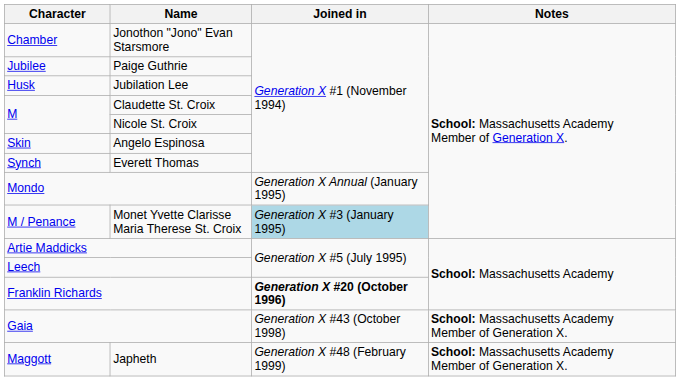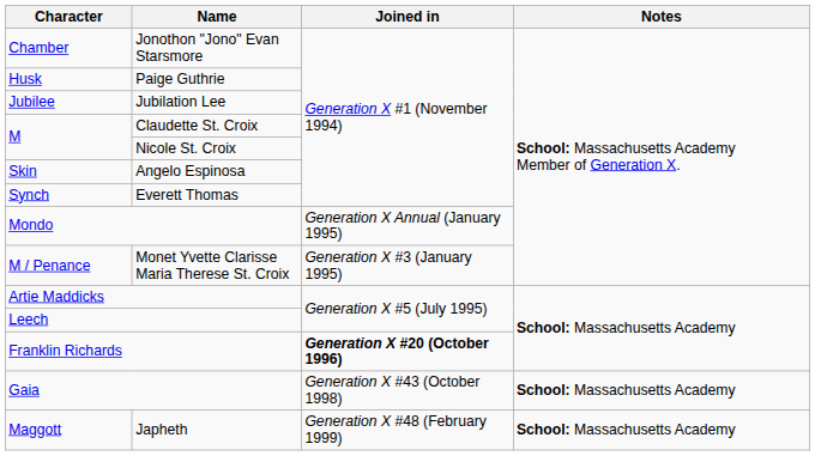Paige Guthrie | Character: Jubilee -> Husk
Jubilation Lee | Character: Husk -> Jubilee
Monet Yvette Clarisse Maria Therese St. Croix | Joined in: lightblue background -> no background
Gaia | Notes: School: Massachusetts Academy Member of Generation X. -> School: Massachusetts Academy
Japheth | Notes: School: Massachusetts Academy Member of Generation X. -> School: Massachusetts Academy
